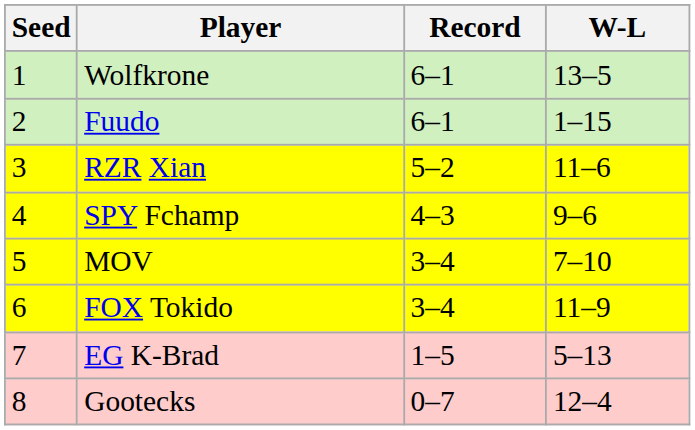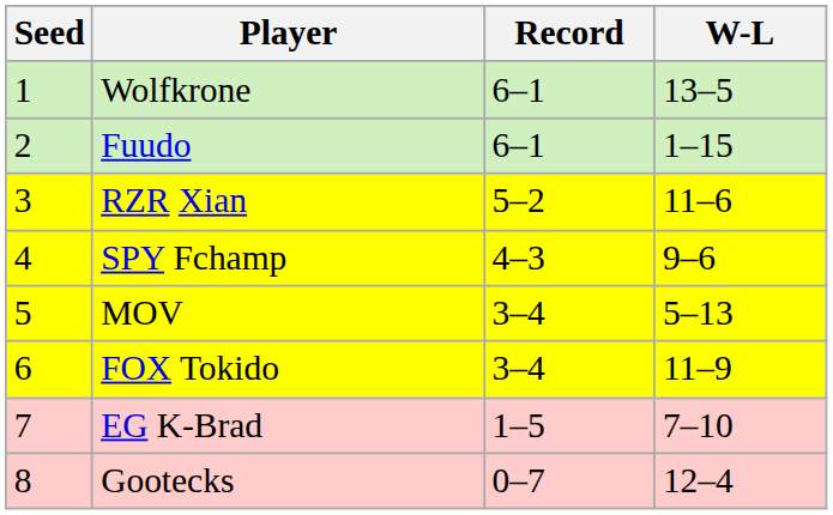MOV | W-L: 7–10 -> 5–13
EG K-Brad | W-L: 5–13 -> 7–10
